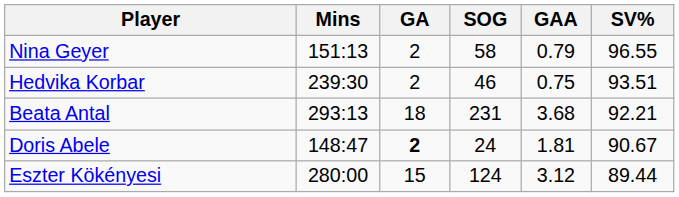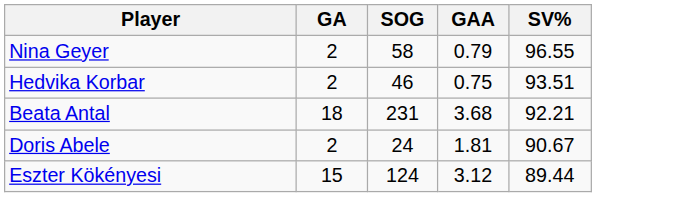- column: Mins | 151:13 | 239:30 | 293:13 | 148:47 | 280:00
Doris Abele | GA: bold -> normal
